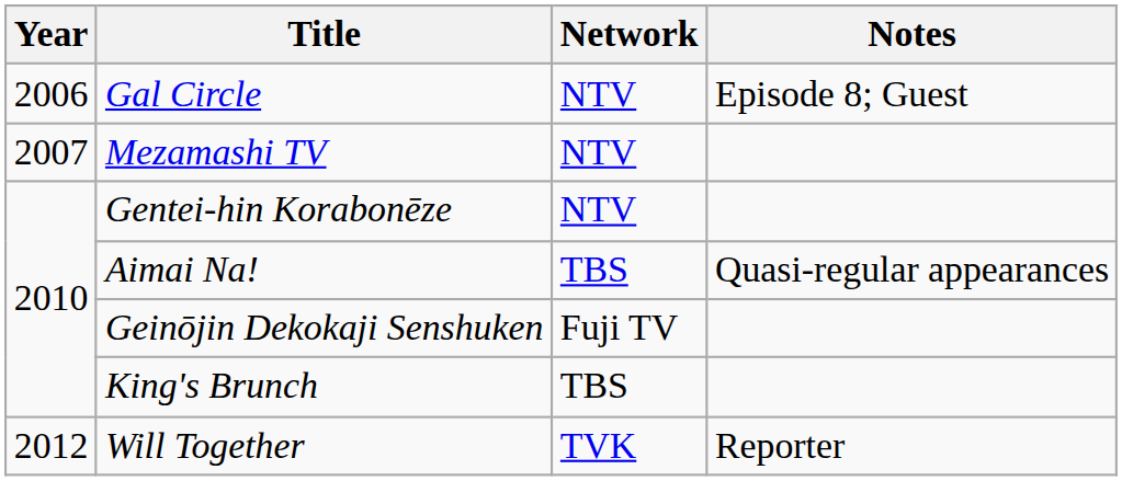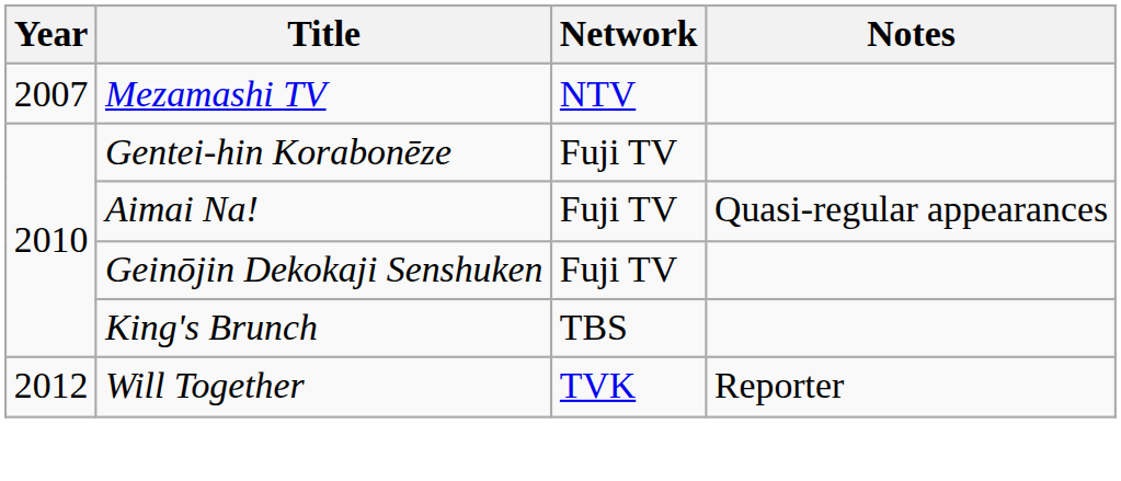- row: 2006 | Gal Circle | NTV | Episode 8; Guest
Gentei-hin Korabonēze | Network: NTV -> Fuji TV
Aimai Na! | Network: TBS -> Fuji TV
